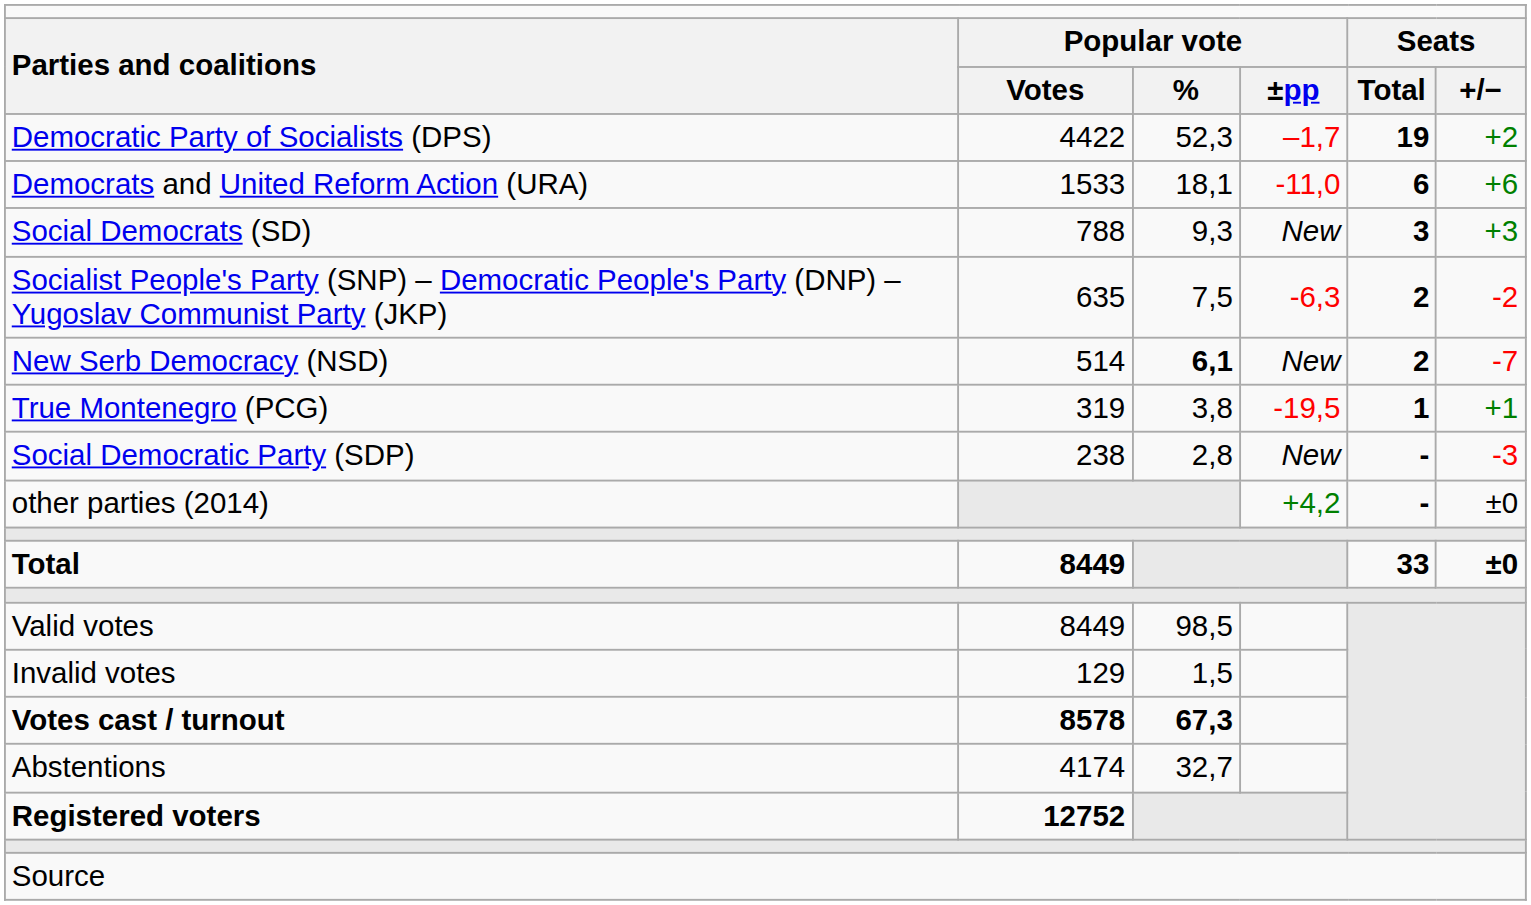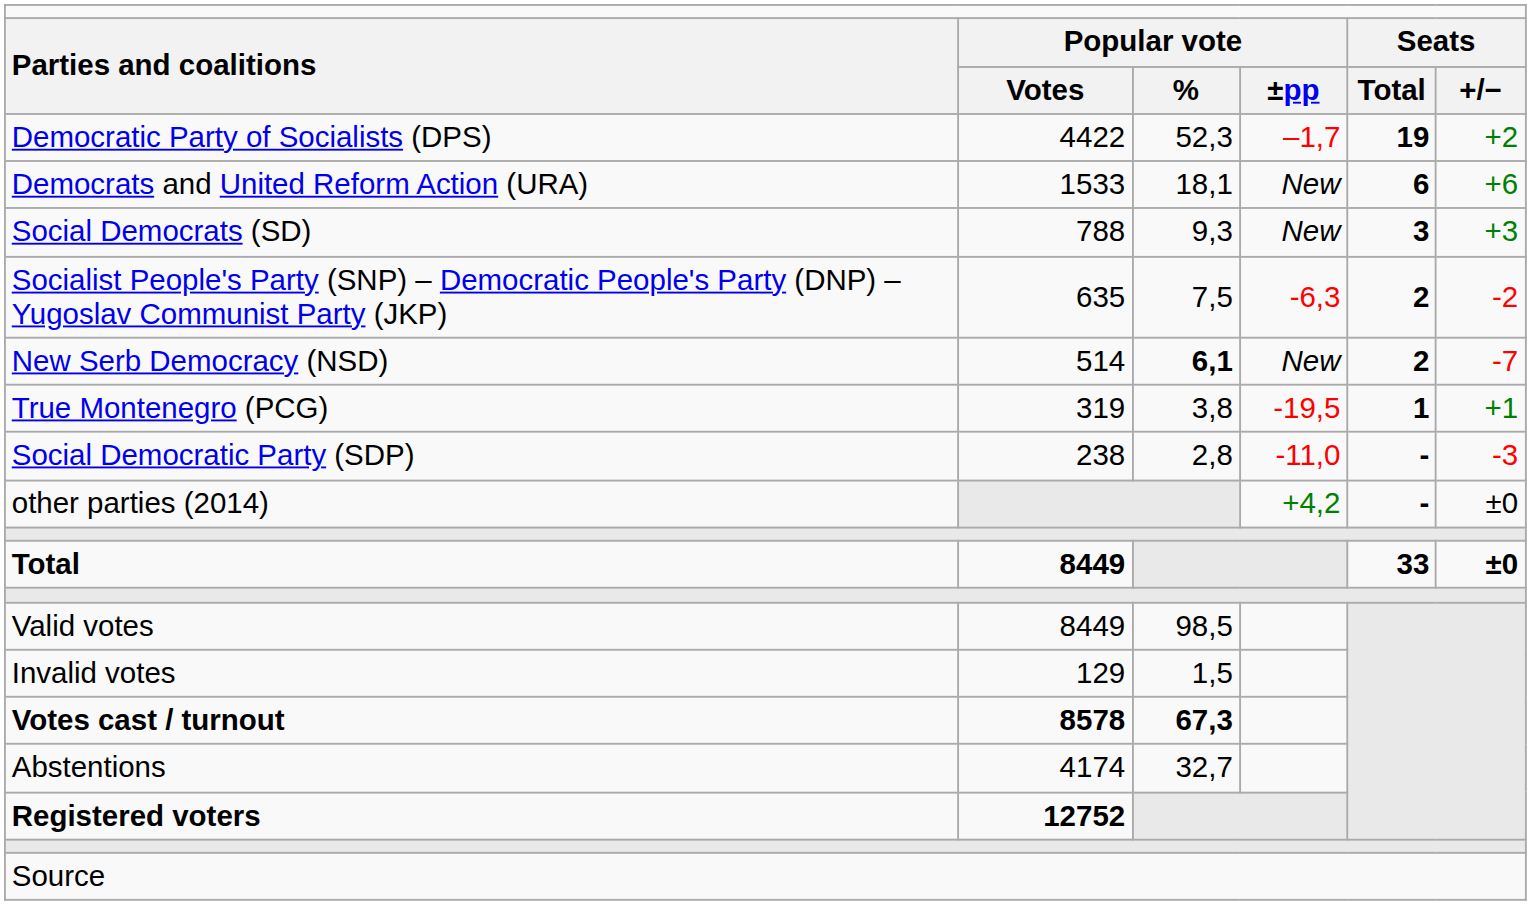Democrats and United Reform Action (URA) | column 4: -11,0 -> New
Social Democratic Party (SDP) | column 4: New -> -11,0
